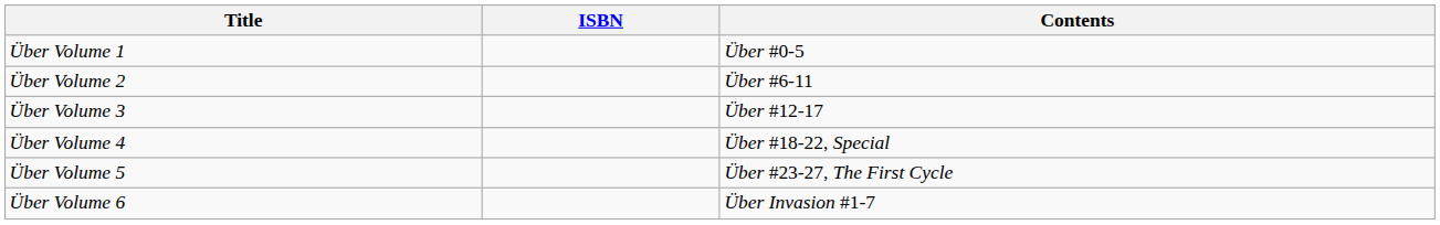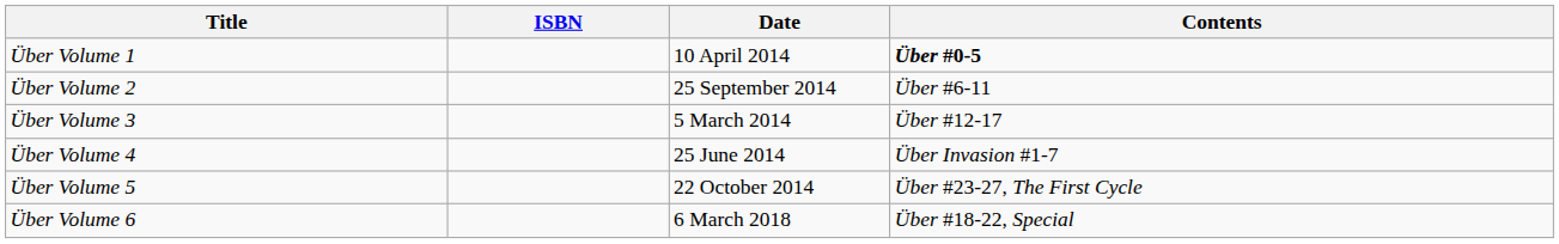+ column: Date | 10 April 2014 | 25 September 2014 | 5 March 2014 | 25 June 2014 | 22 October 2014 | 6 March 2018
Über Volume 1 | Contents: normal -> bold
Über Volume 4 | Contents: Über #18-22, Special -> Über Invasion #1-7
Über Volume 6 | Contents: Über Invasion #1-7 -> Über #18-22, Special
